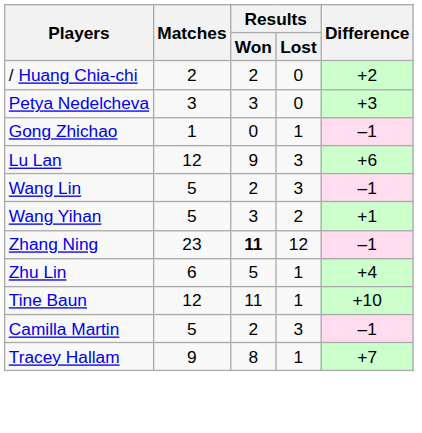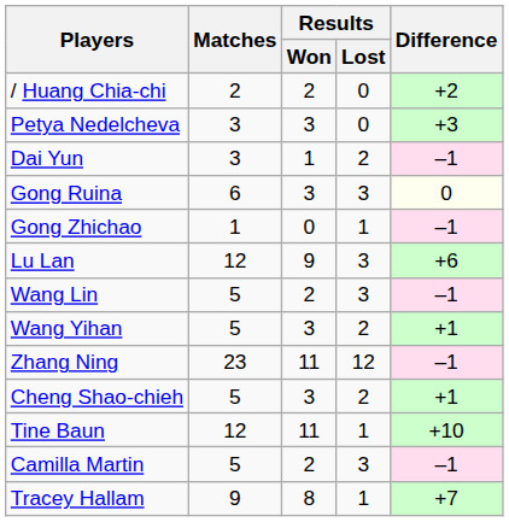+ row: Dai Yun | 3 | 1 | 2 | –1
+ row: Gong Ruina | 6 | 3 | 3 | 0
Zhang Ning | Results / Won: bold -> normal
- row: Zhu Lin | 6 | 5 | 1 | +4
+ row: Cheng Shao-chieh | 5 | 3 | 2 | +1
